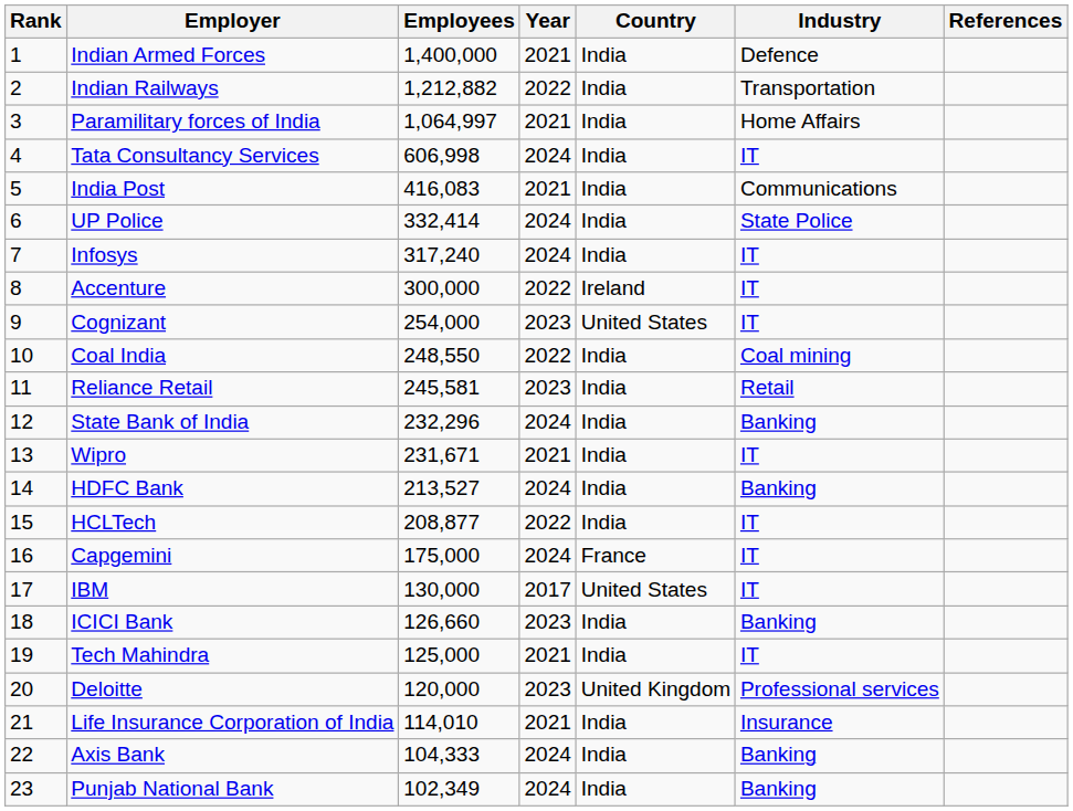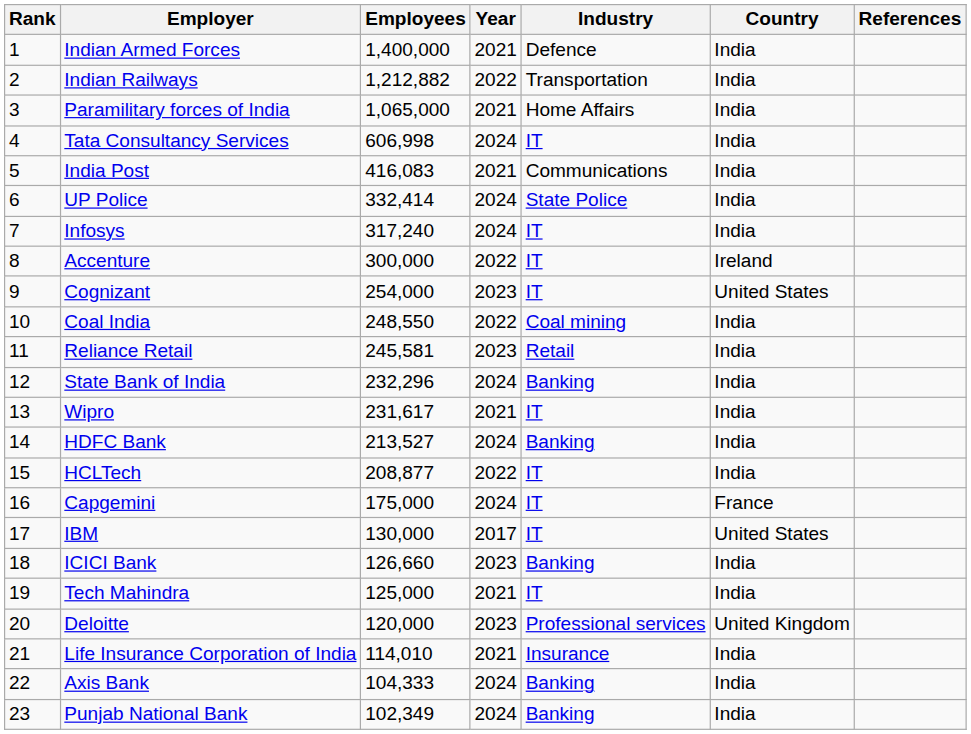columns swapped: Industry <-> Country
Paramilitary forces of India | Employees: 1,064,997 -> 1,065,000
Wipro | Employees: 231,671 -> 231,617
